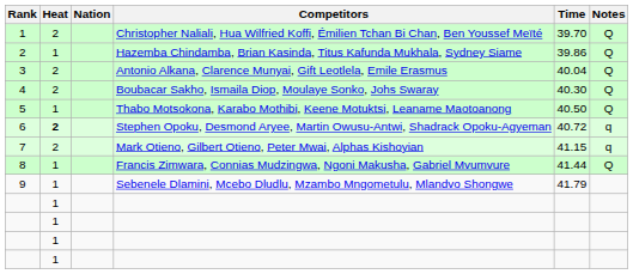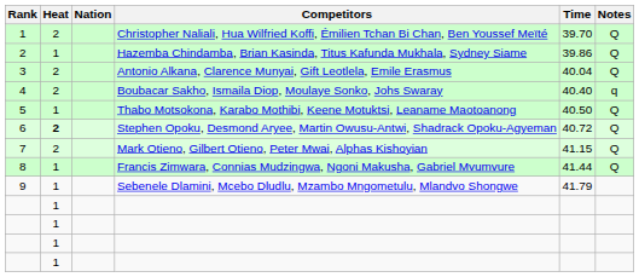4 | Time: 40.30 -> 40.40
4 | Notes: Q -> q
6 | Notes: q -> Q
7 | Notes: q -> Q
